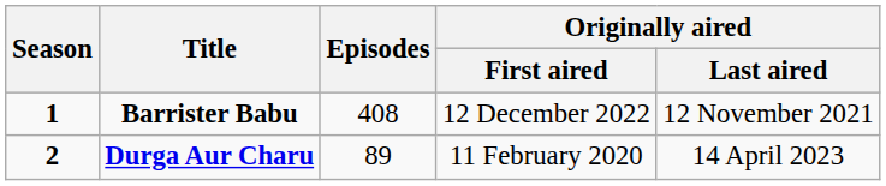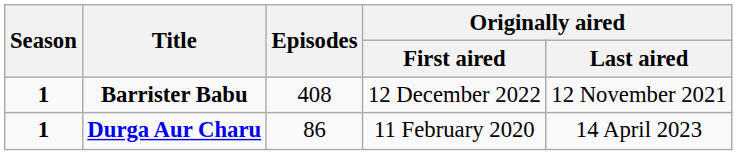Durga Aur Charu | Season: 2 -> 1
Durga Aur Charu | Episodes: 89 -> 86
